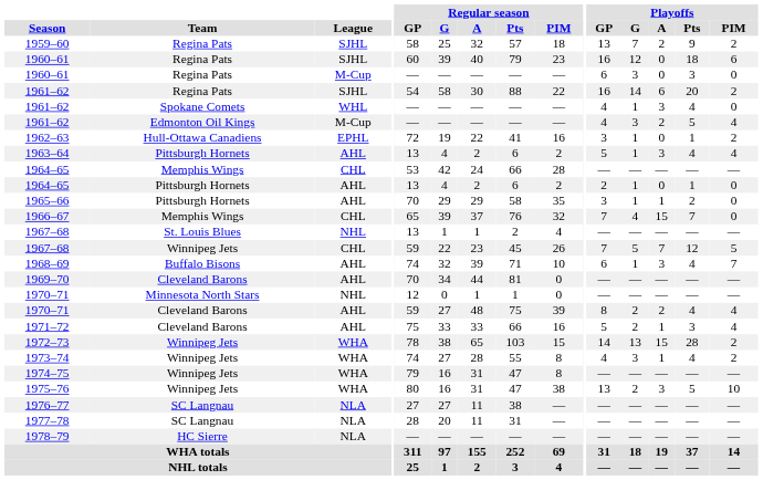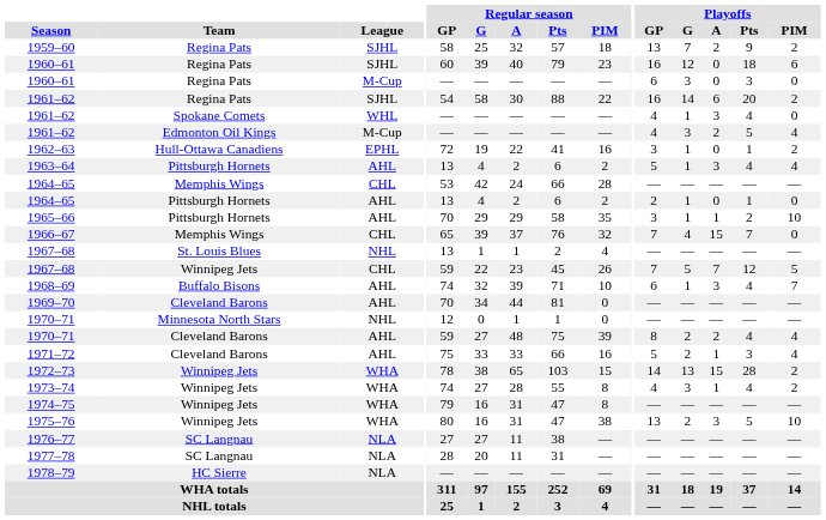1965–66 | Playoffs / PIM: 0 -> 10
